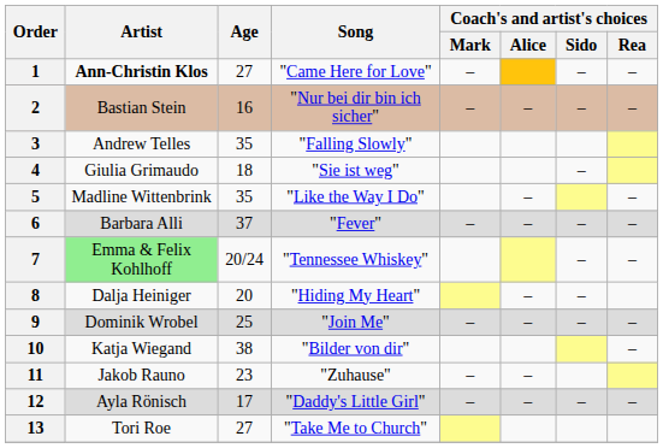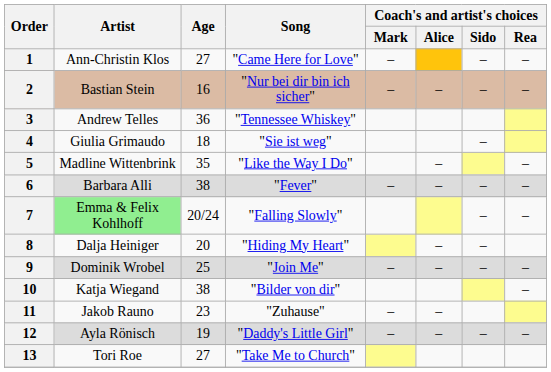1 | Artist: bold -> normal
3 | Age: 35 -> 36
3 | Song: "Falling Slowly" -> "Tennessee Whiskey"
6 | Age: 37 -> 38
7 | Song: "Tennessee Whiskey" -> "Falling Slowly"
12 | Age: 17 -> 19
